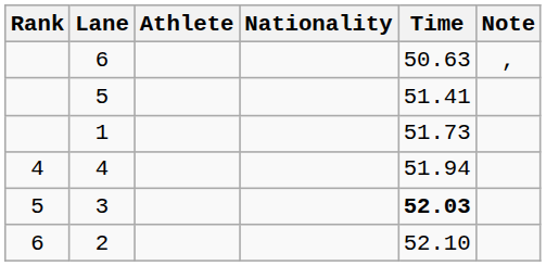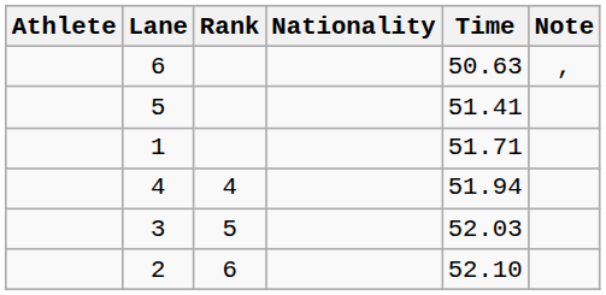columns swapped: Rank <-> Athlete
1 | Time: 51.73 -> 51.71
3 | Time: bold -> normal
